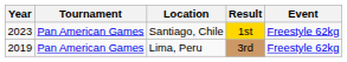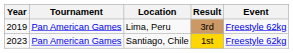rows swapped: Lima, Peru <-> Santiago, Chile
